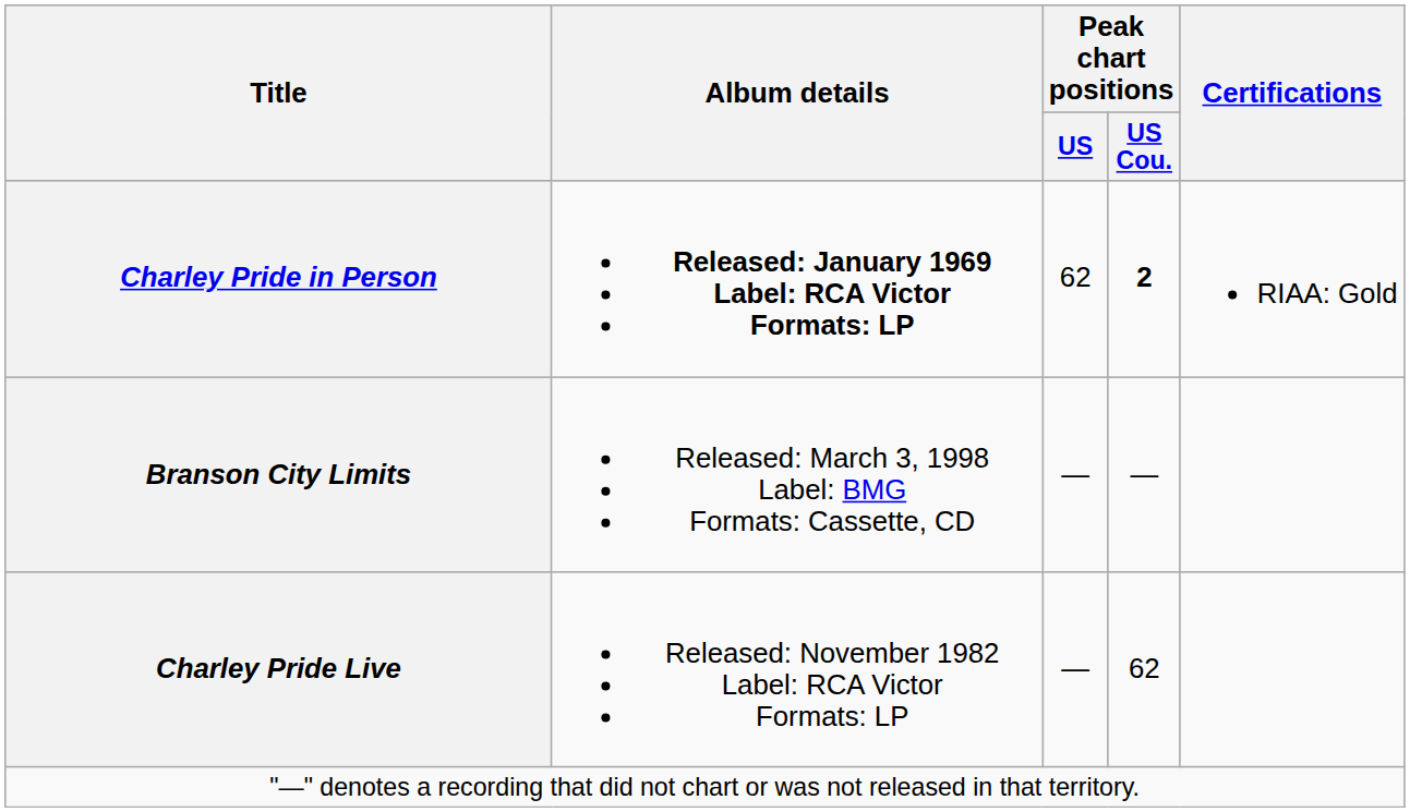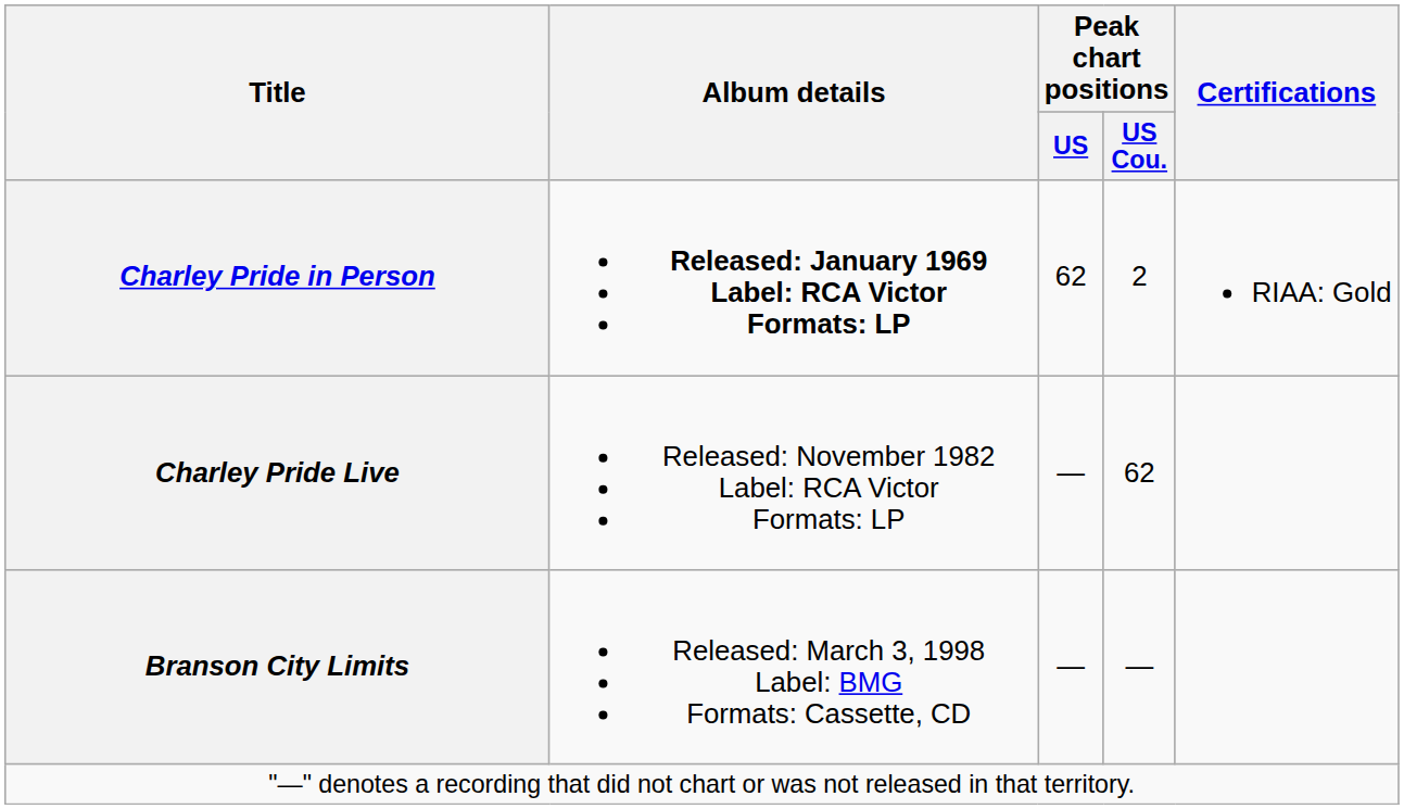Charley Pride in Person | Peak chart positions / US Cou.: bold -> normal
rows swapped: Charley Pride Live <-> Branson City Limits
